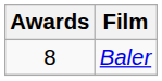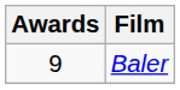Baler | Awards: 8 -> 9
